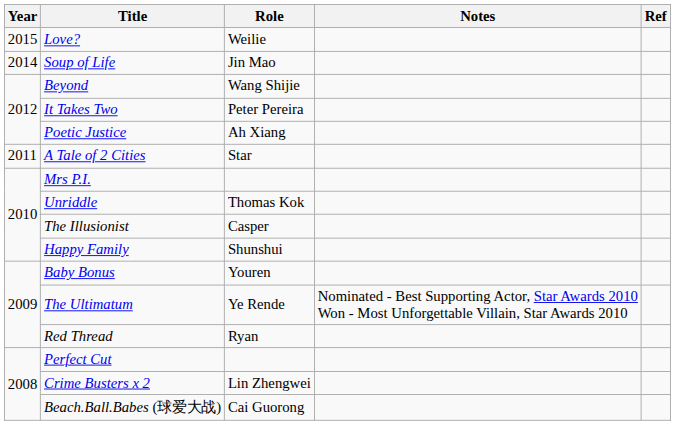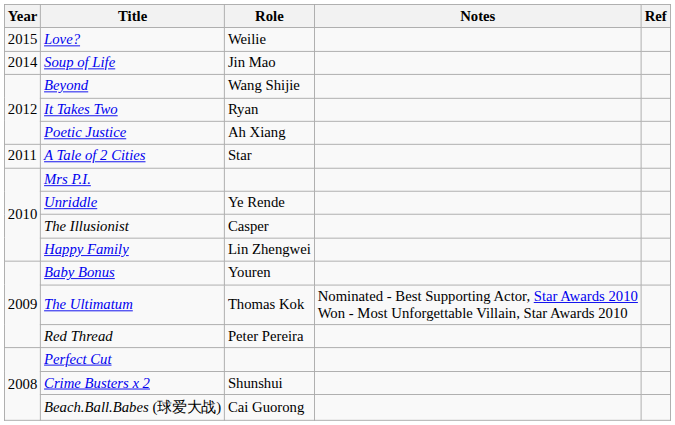It Takes Two | Role: Peter Pereira -> Ryan
Unriddle | Role: Thomas Kok -> Ye Rende
Happy Family | Role: Shunshui -> Lin Zhengwei
The Ultimatum | Role: Ye Rende -> Thomas Kok
Red Thread | Role: Ryan -> Peter Pereira
Crime Busters x 2 | Role: Lin Zhengwei -> Shunshui
